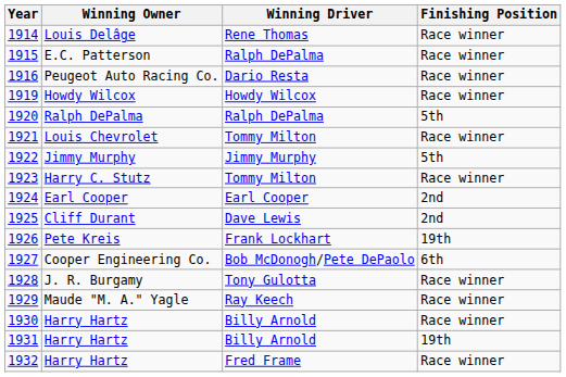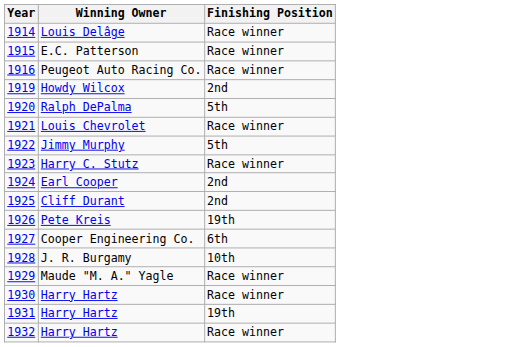- column: Winning Driver | Rene Thomas | Ralph DePalma | Dario Resta | Howdy Wilcox | Ralph DePalma | Tommy Milton | Jimmy Murphy | Tommy Milton | Earl Cooper | Dave Lewis | Frank Lockhart | Bob McDonogh/Pete DePaolo | Tony Gulotta | Ray Keech | Billy Arnold | Billy Arnold | Fred Frame
1919 | Finishing Position: Race winner -> 2nd
1928 | Finishing Position: Race winner -> 10th
